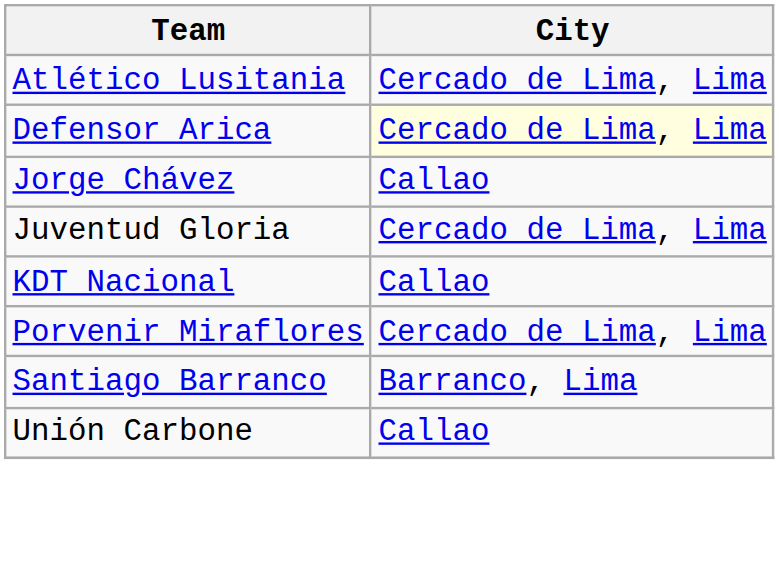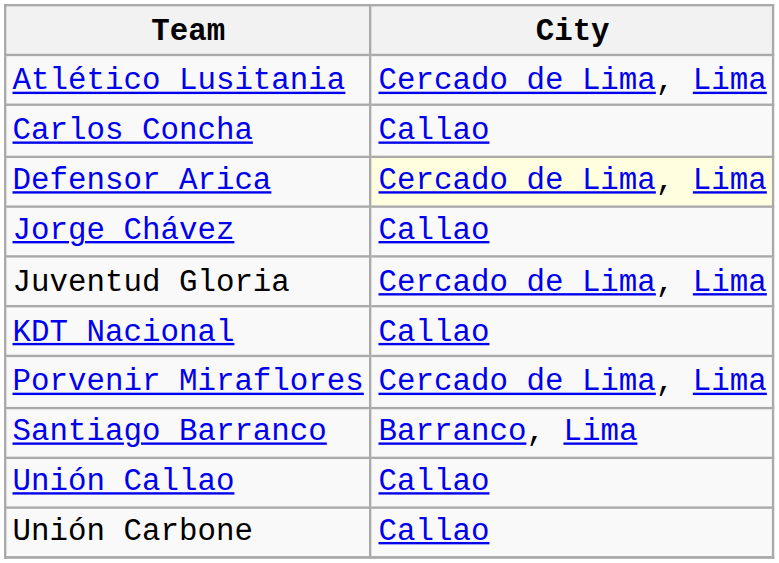+ row: Carlos Concha | Callao
+ row: Unión Callao | Callao
